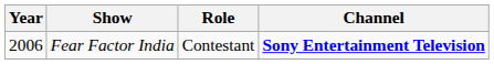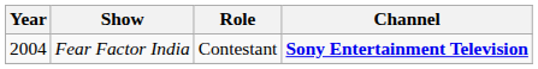Fear Factor India | Year: 2006 -> 2004
